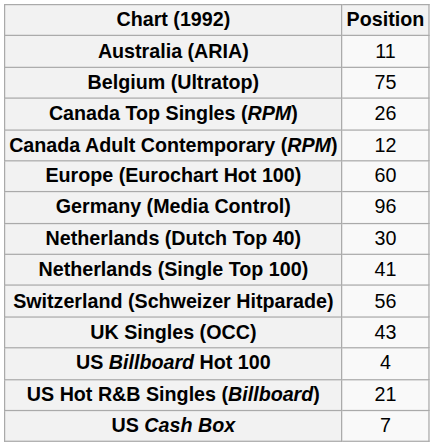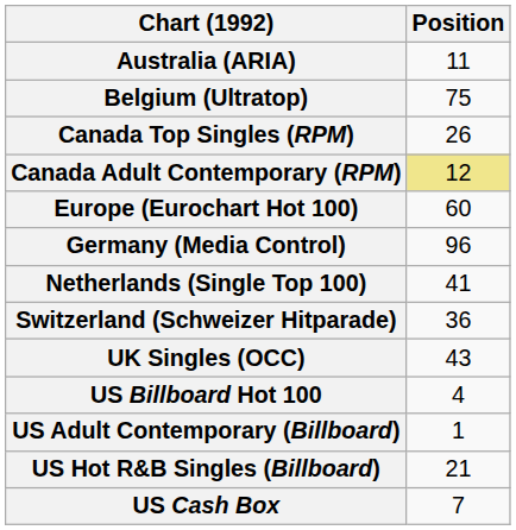Canada Adult Contemporary (RPM) | Position: no background -> khaki background
- row: Netherlands (Dutch Top 40) | 30
Switzerland (Schweizer Hitparade) | Position: 56 -> 36
+ row: US Adult Contemporary (Billboard) | 1
